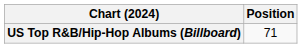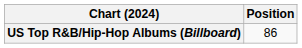US Top R&B/Hip-Hop Albums (Billboard) | Position: 71 -> 86
